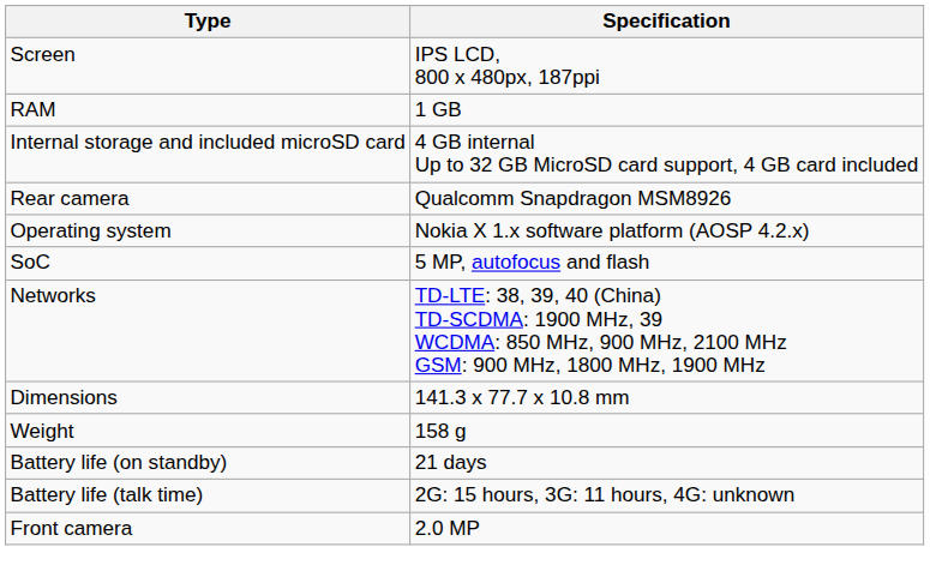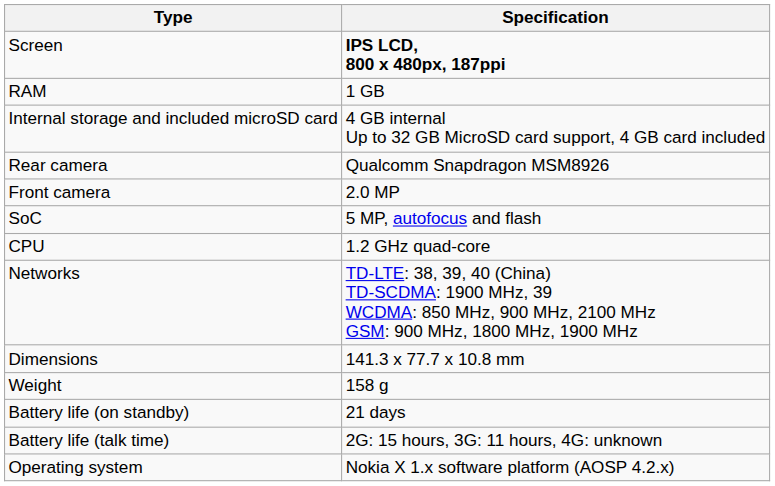Screen | Specification: normal -> bold
rows swapped: Front camera <-> Operating system
+ row: CPU | 1.2 GHz quad-core
